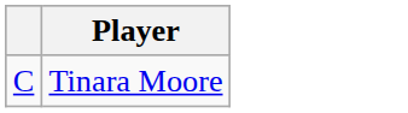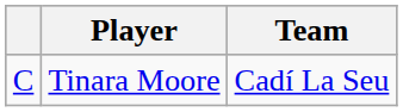+ column: Team | Cadí La Seu
